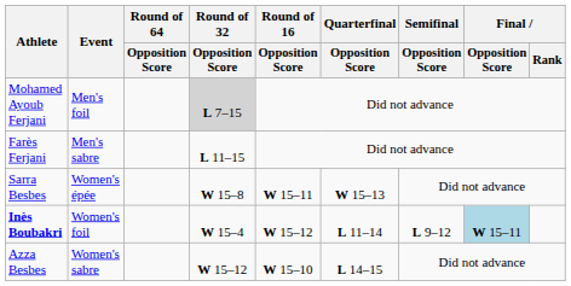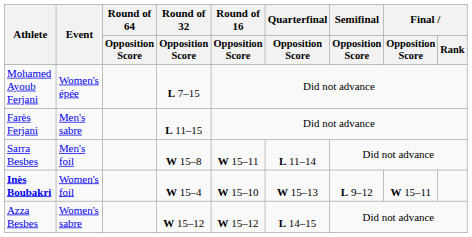Mohamed Ayoub Ferjani | Event: Men's foil -> Women's épée
Mohamed Ayoub Ferjani | Round of 32 / Opposition Score: lightgrey background -> no background
Sarra Besbes | Event: Women's épée -> Men's foil
Sarra Besbes | Quarterfinal / Opposition Score: W 15–13 -> L 11–14
Inès Boubakri | Round of 16 / Opposition Score: W 15–12 -> W 15–10
Inès Boubakri | Quarterfinal / Opposition Score: L 11–14 -> W 15–13
Inès Boubakri | Final / Opposition Score: lightblue background -> no background
Azza Besbes | Round of 16 / Opposition Score: W 15–10 -> W 15–12
